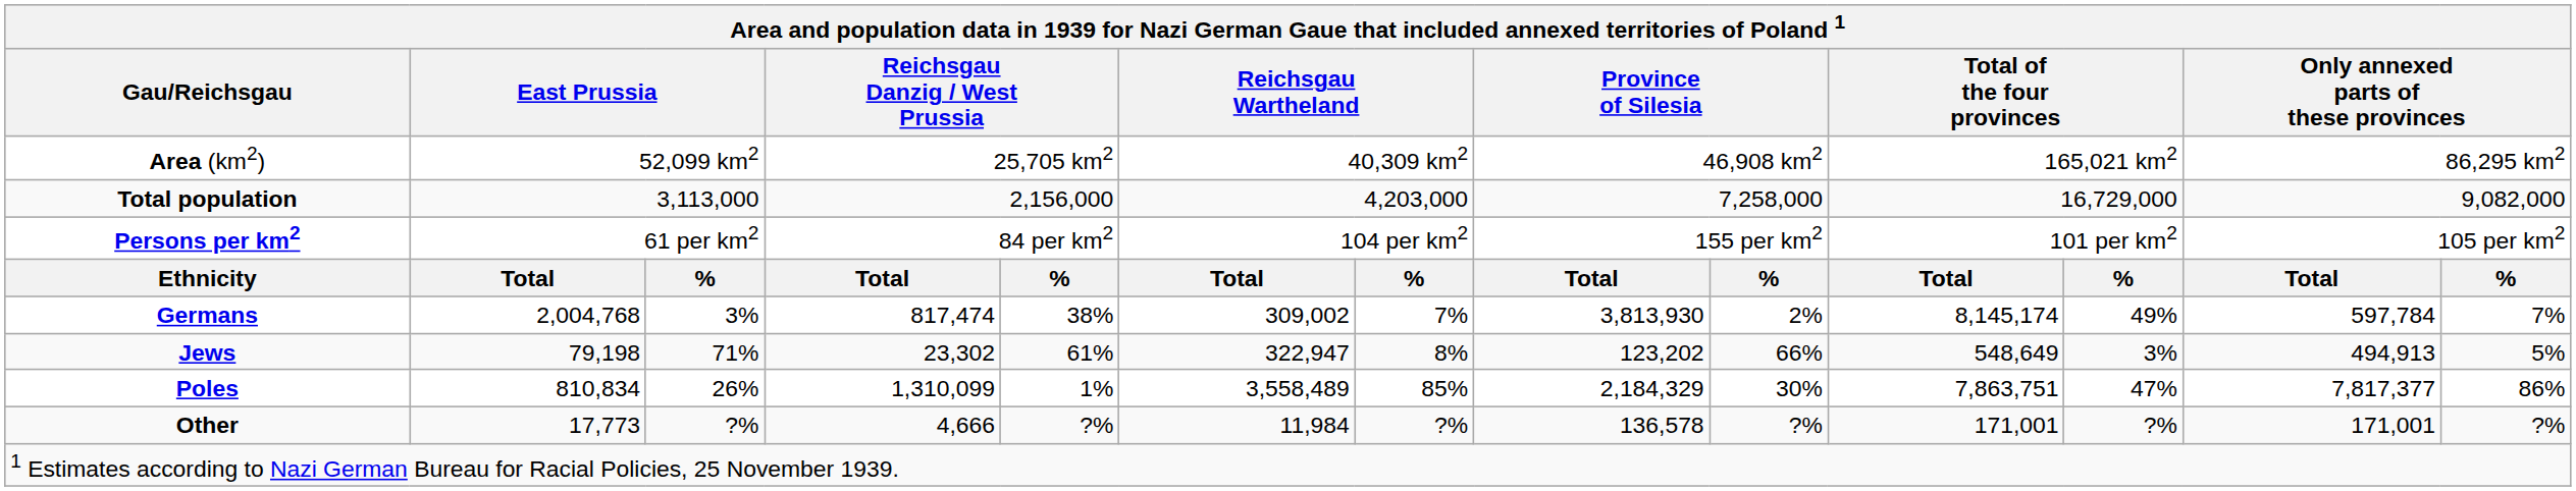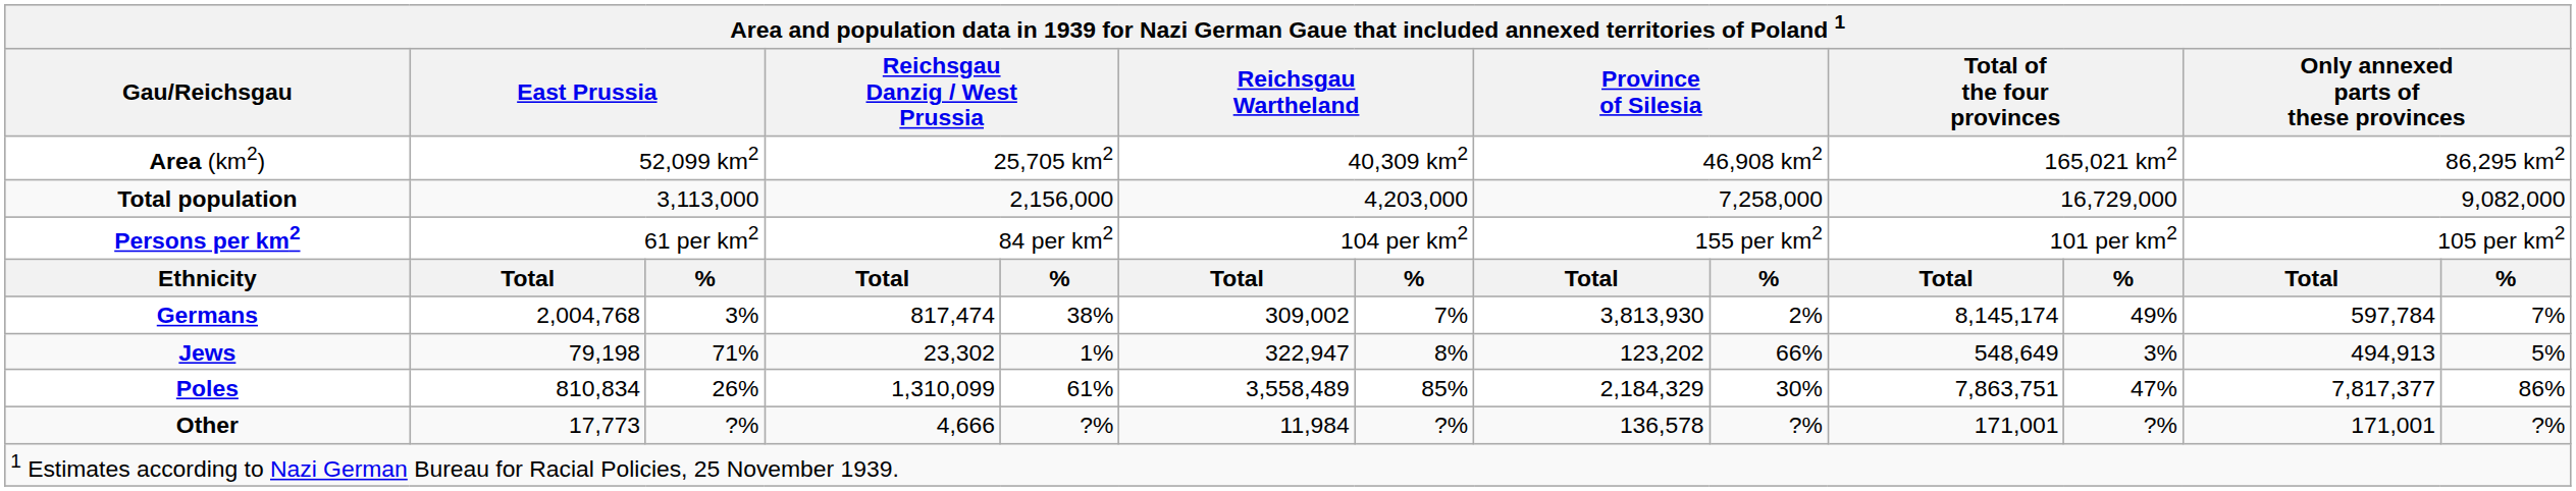Jews | column 5: 61% -> 1%
Poles | column 5: 1% -> 61%
